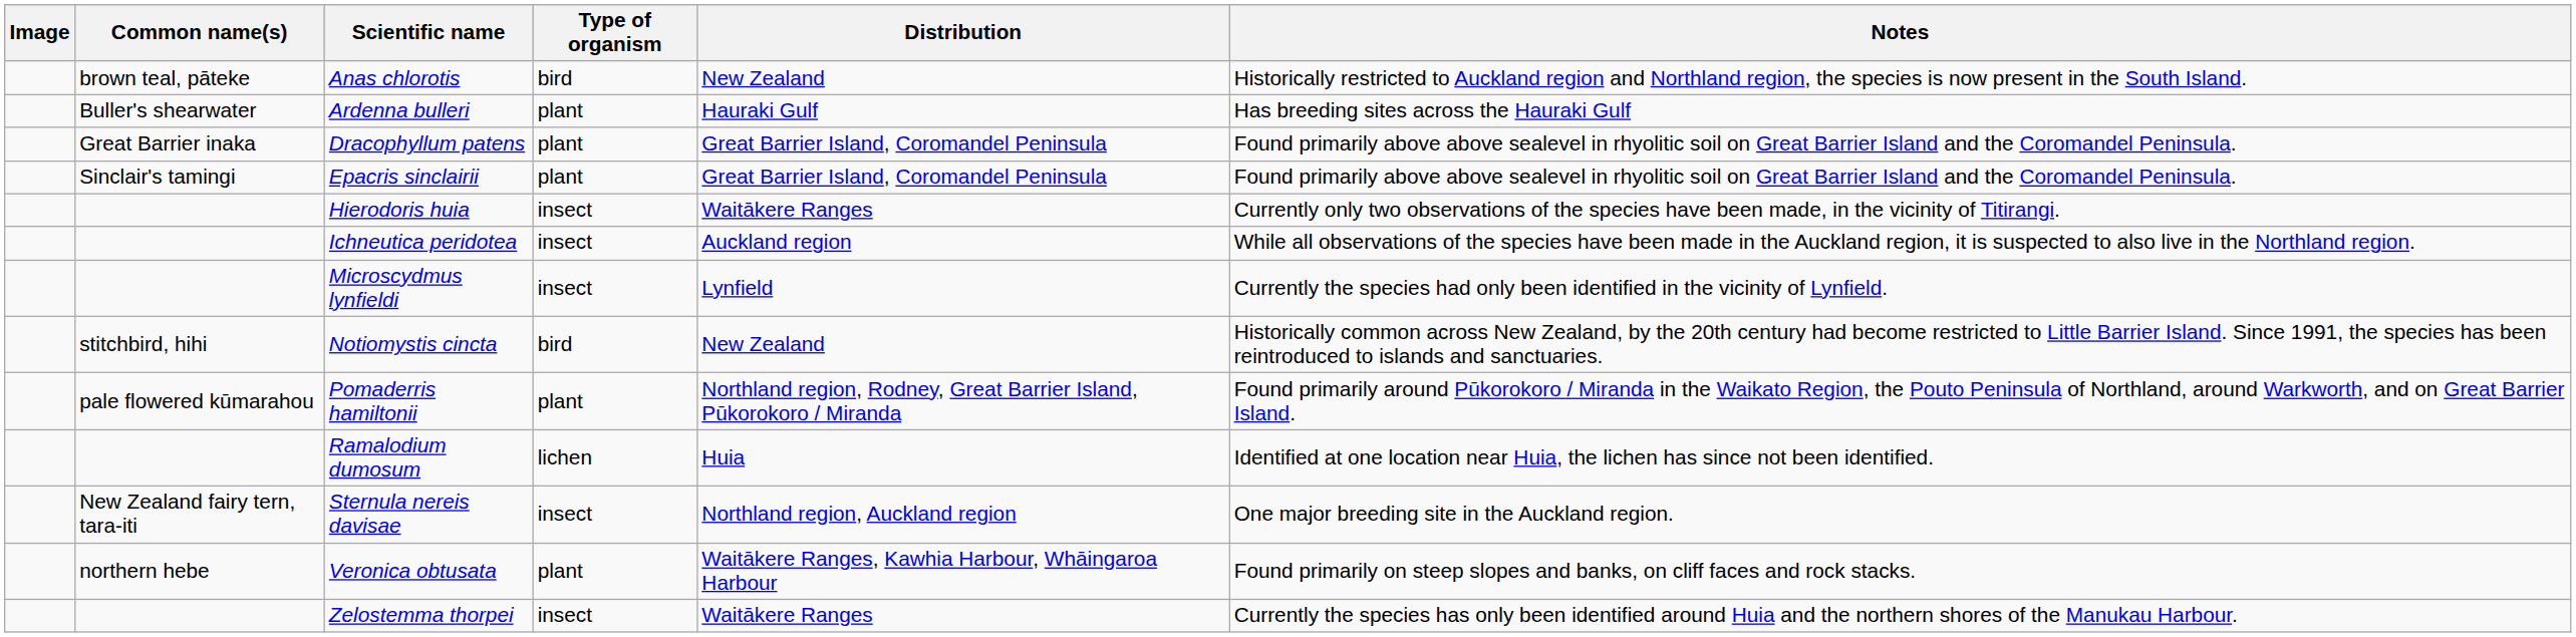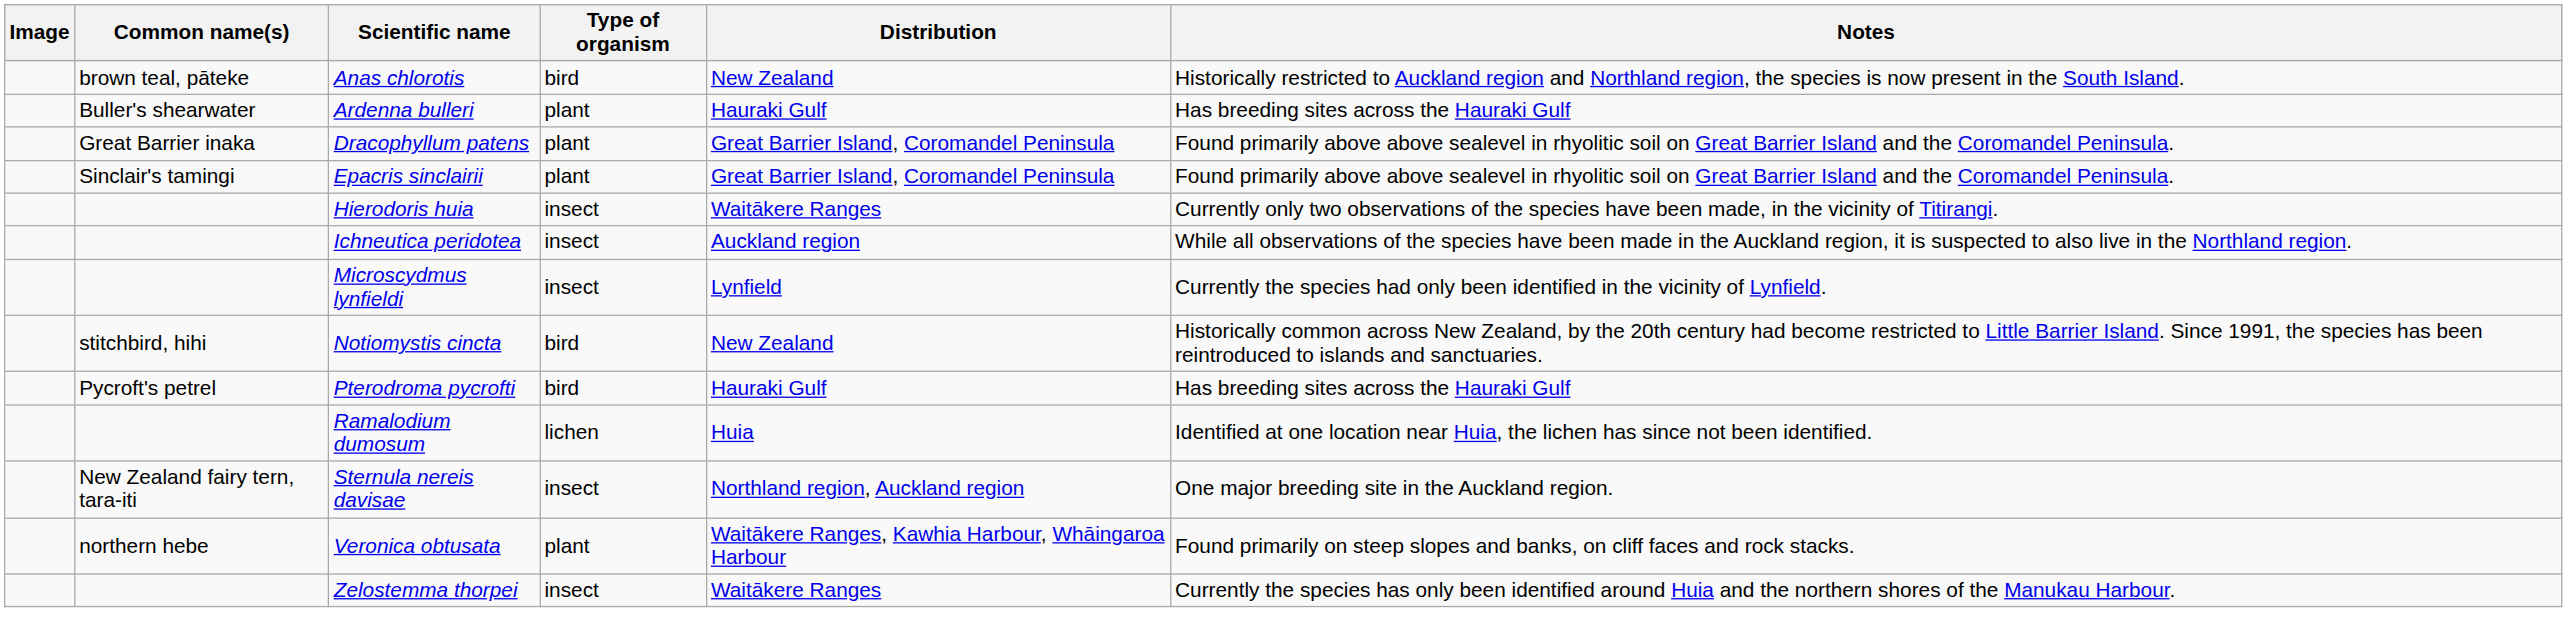- row: pale flowered kūmarahou | Pomaderris hamiltonii | plant | Northland region, Rodney, Great Barrier Island, Pūkorokoro / Miranda | Found primarily around Pūkorokoro / Miranda in the Waikato Region, the Pouto Peninsula of Northland, around Warkworth, and on Great Barrier Island.
+ row: Pycroft's petrel | Pterodroma pycrofti | bird | Hauraki Gulf | Has breeding sites across the Hauraki Gulf
